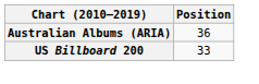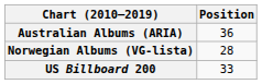+ row: Norwegian Albums (VG-lista) | 28
